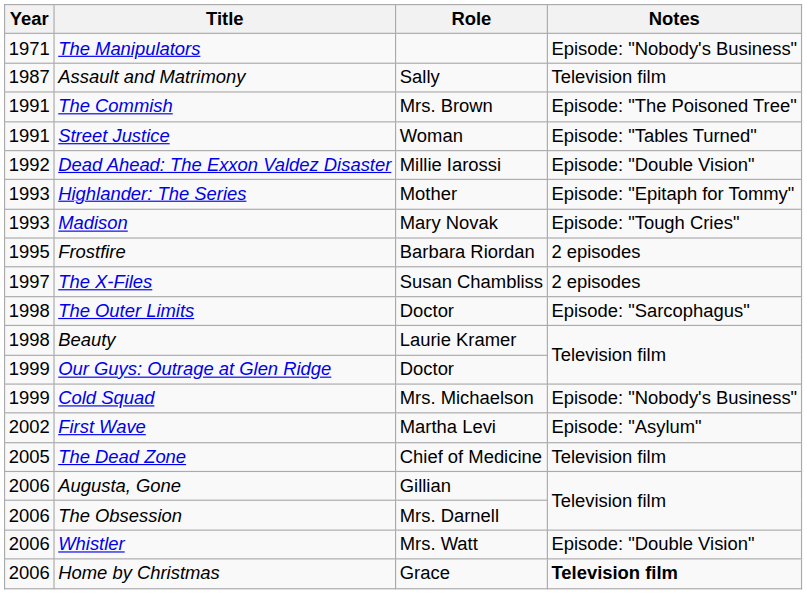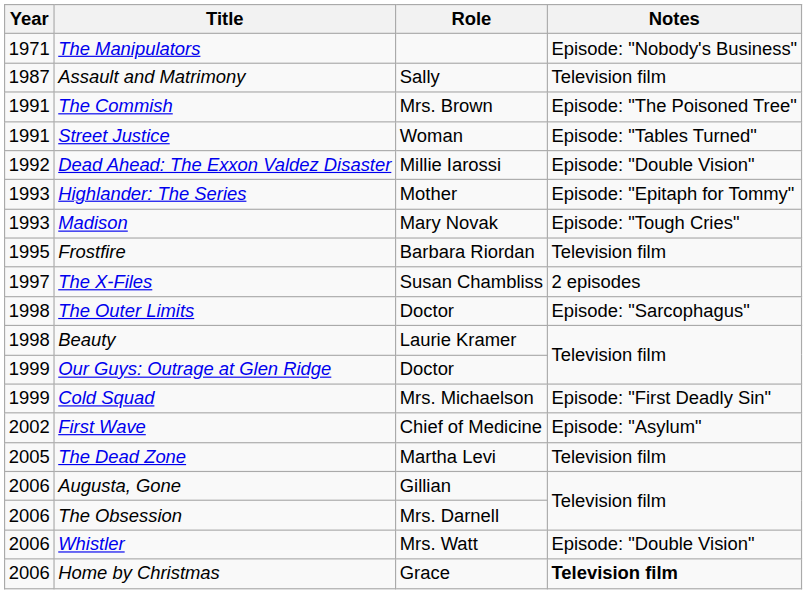Frostfire | Notes: 2 episodes -> Television film
Cold Squad | Notes: Episode: "Nobody's Business" -> Episode: "First Deadly Sin"
First Wave | Role: Martha Levi -> Chief of Medicine
The Dead Zone | Role: Chief of Medicine -> Martha Levi
